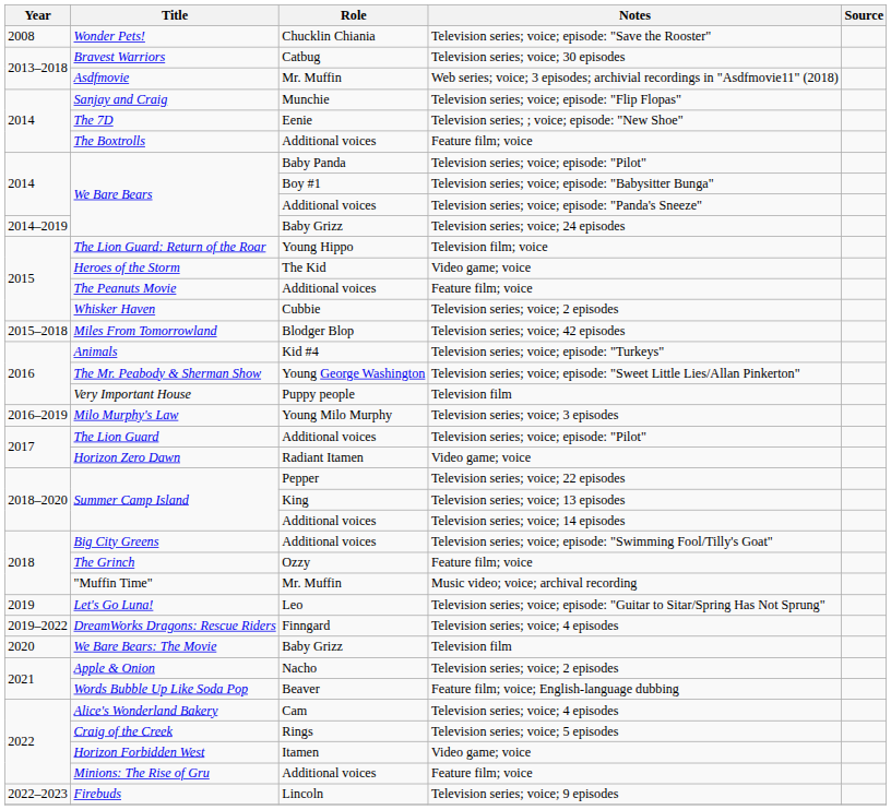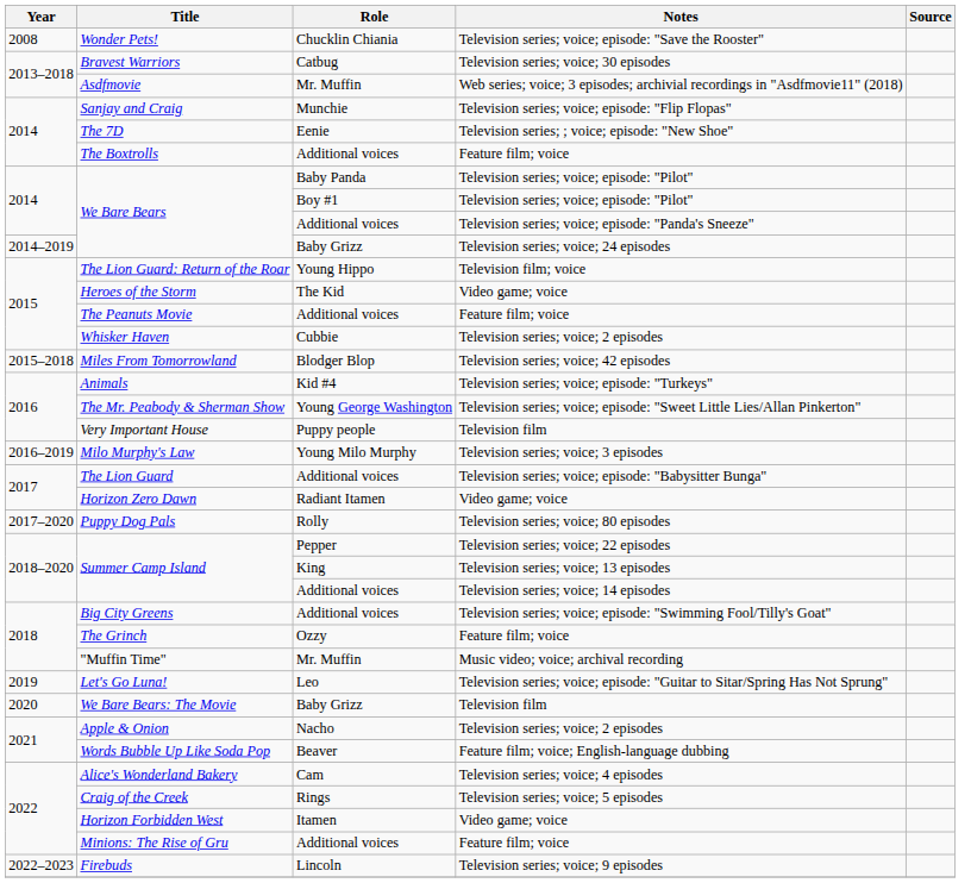We Bare Bears / Boy #1 | Notes: Television series; voice; episode: "Babysitter Bunga" -> Television series; voice; episode: "Pilot"
The Lion Guard | Notes: Television series; voice; episode: "Pilot" -> Television series; voice; episode: "Babysitter Bunga"
+ row: 2017–2020 | Puppy Dog Pals | Rolly | Television series; voice; 80 episodes
- row: 2019–2022 | DreamWorks Dragons: Rescue Riders | Finngard | Television series; voice; 4 episodes
